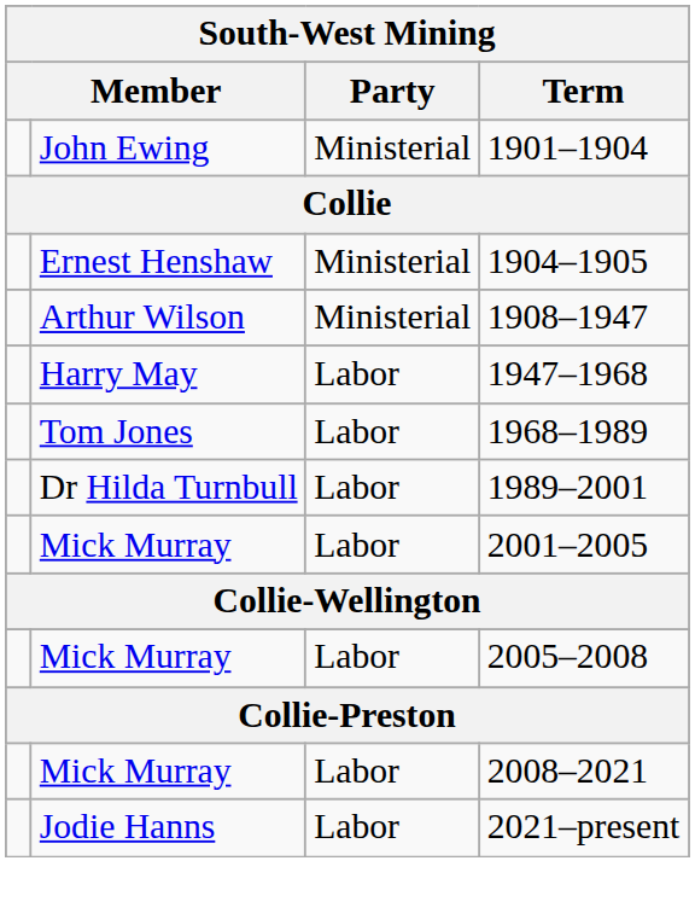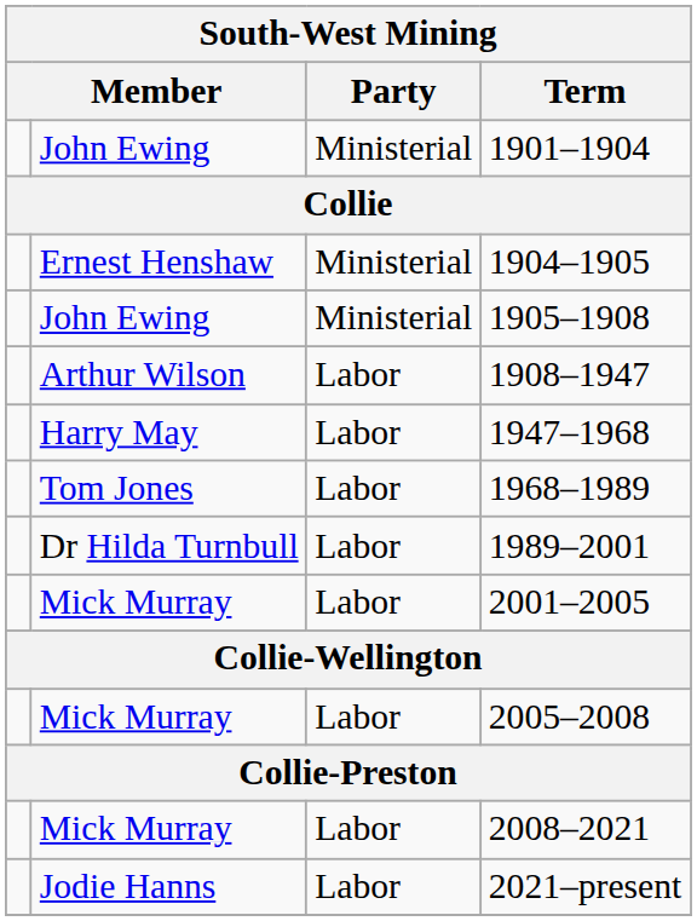+ row: John Ewing | Ministerial | 1905–1908
1908–1947 | Party: Ministerial -> Labor
